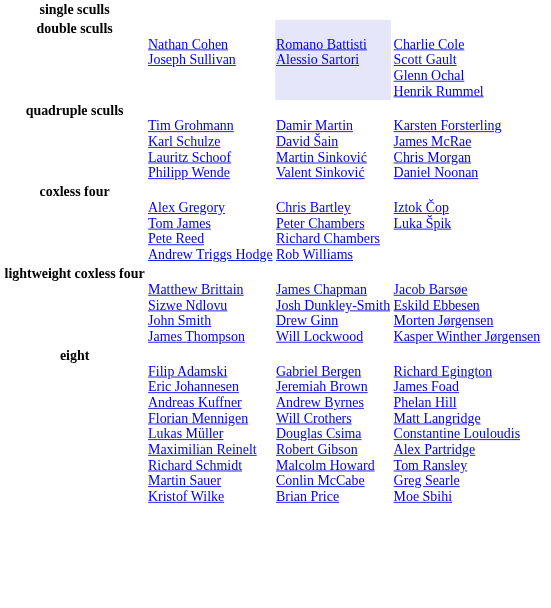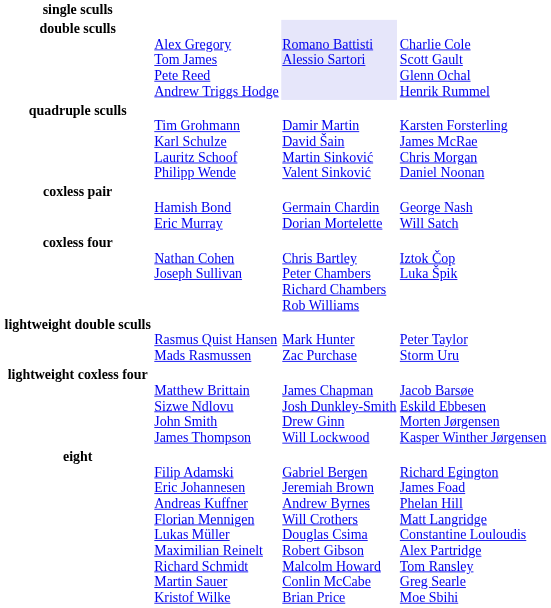double sculls | column 2: Nathan Cohen Joseph Sullivan -> Alex Gregory Tom James Pete Reed Andrew Triggs Hodge
+ row: coxless pair | Hamish Bond Eric Murray | Germain Chardin Dorian Mortelette | George Nash Will Satch
coxless four | column 2: Alex Gregory Tom James Pete Reed Andrew Triggs Hodge -> Nathan Cohen Joseph Sullivan
+ row: lightweight double sculls | Rasmus Quist Hansen Mads Rasmussen | Mark Hunter Zac Purchase | Peter Taylor Storm Uru
